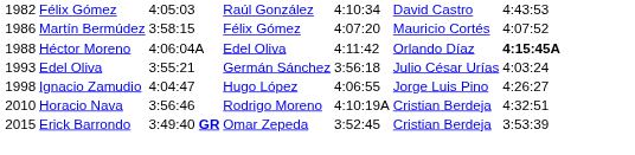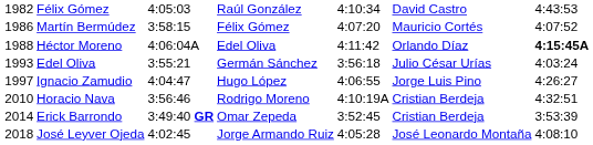Ignacio Zamudio | column 1: 1998 -> 1997
Erick Barrondo | column 1: 2015 -> 2014
+ row: 2018 | José Leyver Ojeda | 4:02:45 | Jorge Armando Ruiz | 4:05:28 | José Leonardo Montaña | 4:08:10
